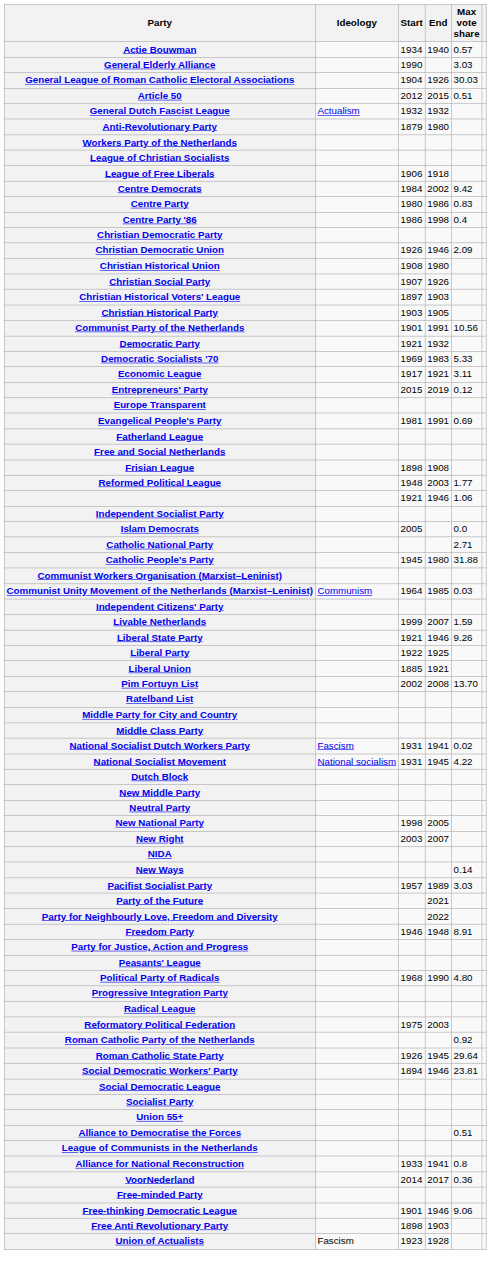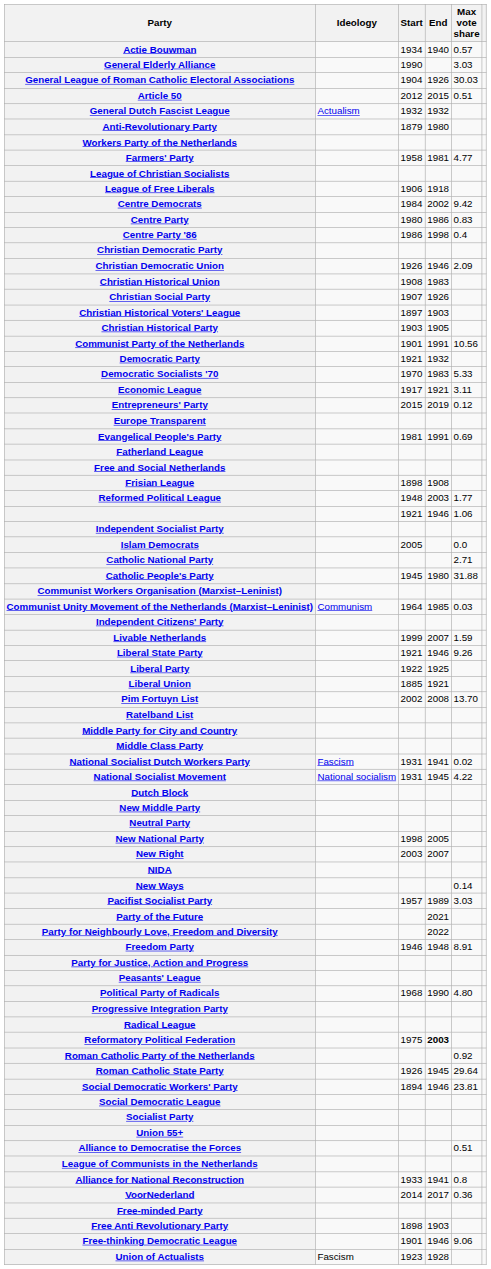+ row: Farmers' Party | 1958 | 1981 | 4.77
Christian Historical Union | End: 1980 -> 1983
Democratic Socialists '70 | Start: 1969 -> 1970
Reformatory Political Federation | End: normal -> bold
rows swapped: Free-thinking Democratic League <-> Free Anti Revolutionary Party
